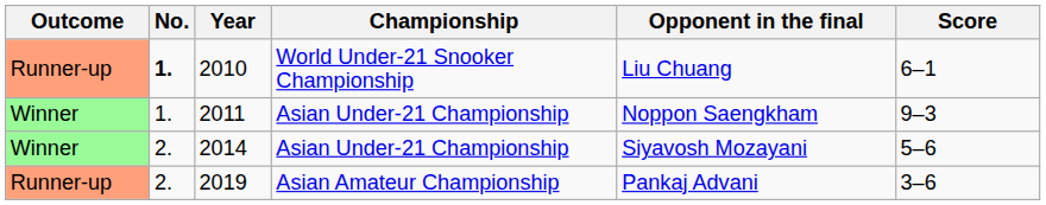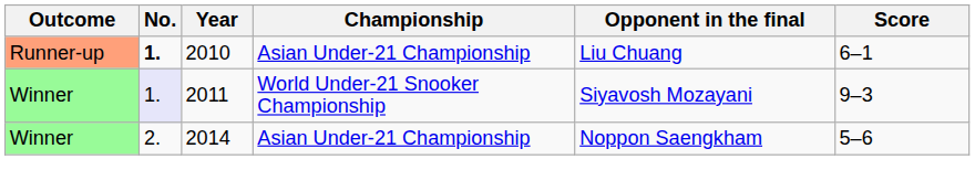2010 | Championship: World Under-21 Snooker Championship -> Asian Under-21 Championship
2011 | No.: no background -> lavender background
2011 | Championship: Asian Under-21 Championship -> World Under-21 Snooker Championship
2011 | Opponent in the final: Noppon Saengkham -> Siyavosh Mozayani
2014 | Opponent in the final: Siyavosh Mozayani -> Noppon Saengkham
- row: Runner-up | 2. | 2019 | Asian Amateur Championship | Pankaj Advani | 3–6
